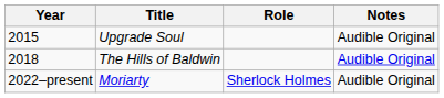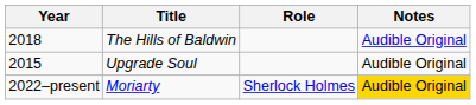rows swapped: The Hills of Baldwin <-> Upgrade Soul
Moriarty | Notes: no background -> gold background
